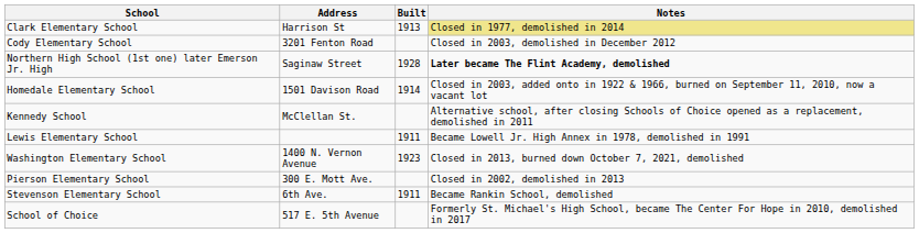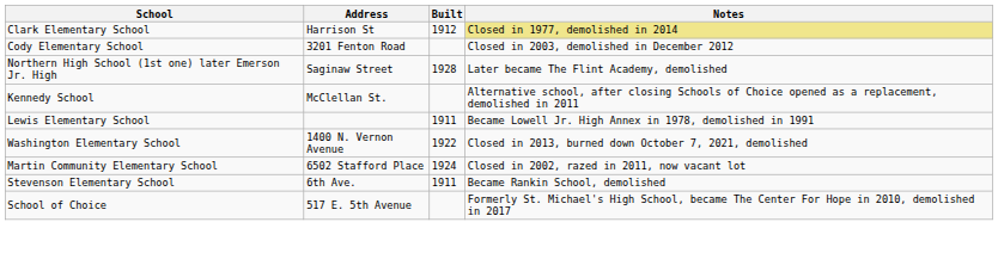Clark Elementary School | Built: 1913 -> 1912
Northern High School (1st one) later Emerson Jr. High | Notes: bold -> normal
- row: Homedale Elementary School | 1501 Davison Road | 1914 | Closed in 2003, added onto in 1922 & 1966, burned on September 11, 2010, now a vacant lot
Washington Elementary School | Built: 1923 -> 1922
+ row: Martin Community Elementary School | 6502 Stafford Place | 1924 | Closed in 2002, razed in 2011, now vacant lot
- row: Pierson Elementary School | 300 E. Mott Ave. | Closed in 2002, demolished in 2013
